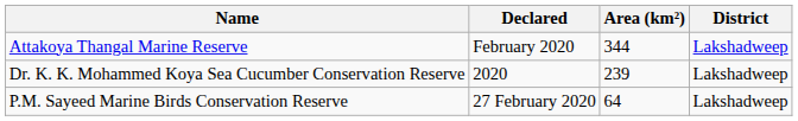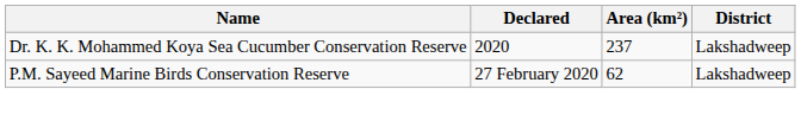- row: Attakoya Thangal Marine Reserve | February 2020 | 344 | Lakshadweep
Dr. K. K. Mohammed Koya Sea Cucumber Conservation Reserve | Area (km²): 239 -> 237
P.M. Sayeed Marine Birds Conservation Reserve | Area (km²): 64 -> 62
